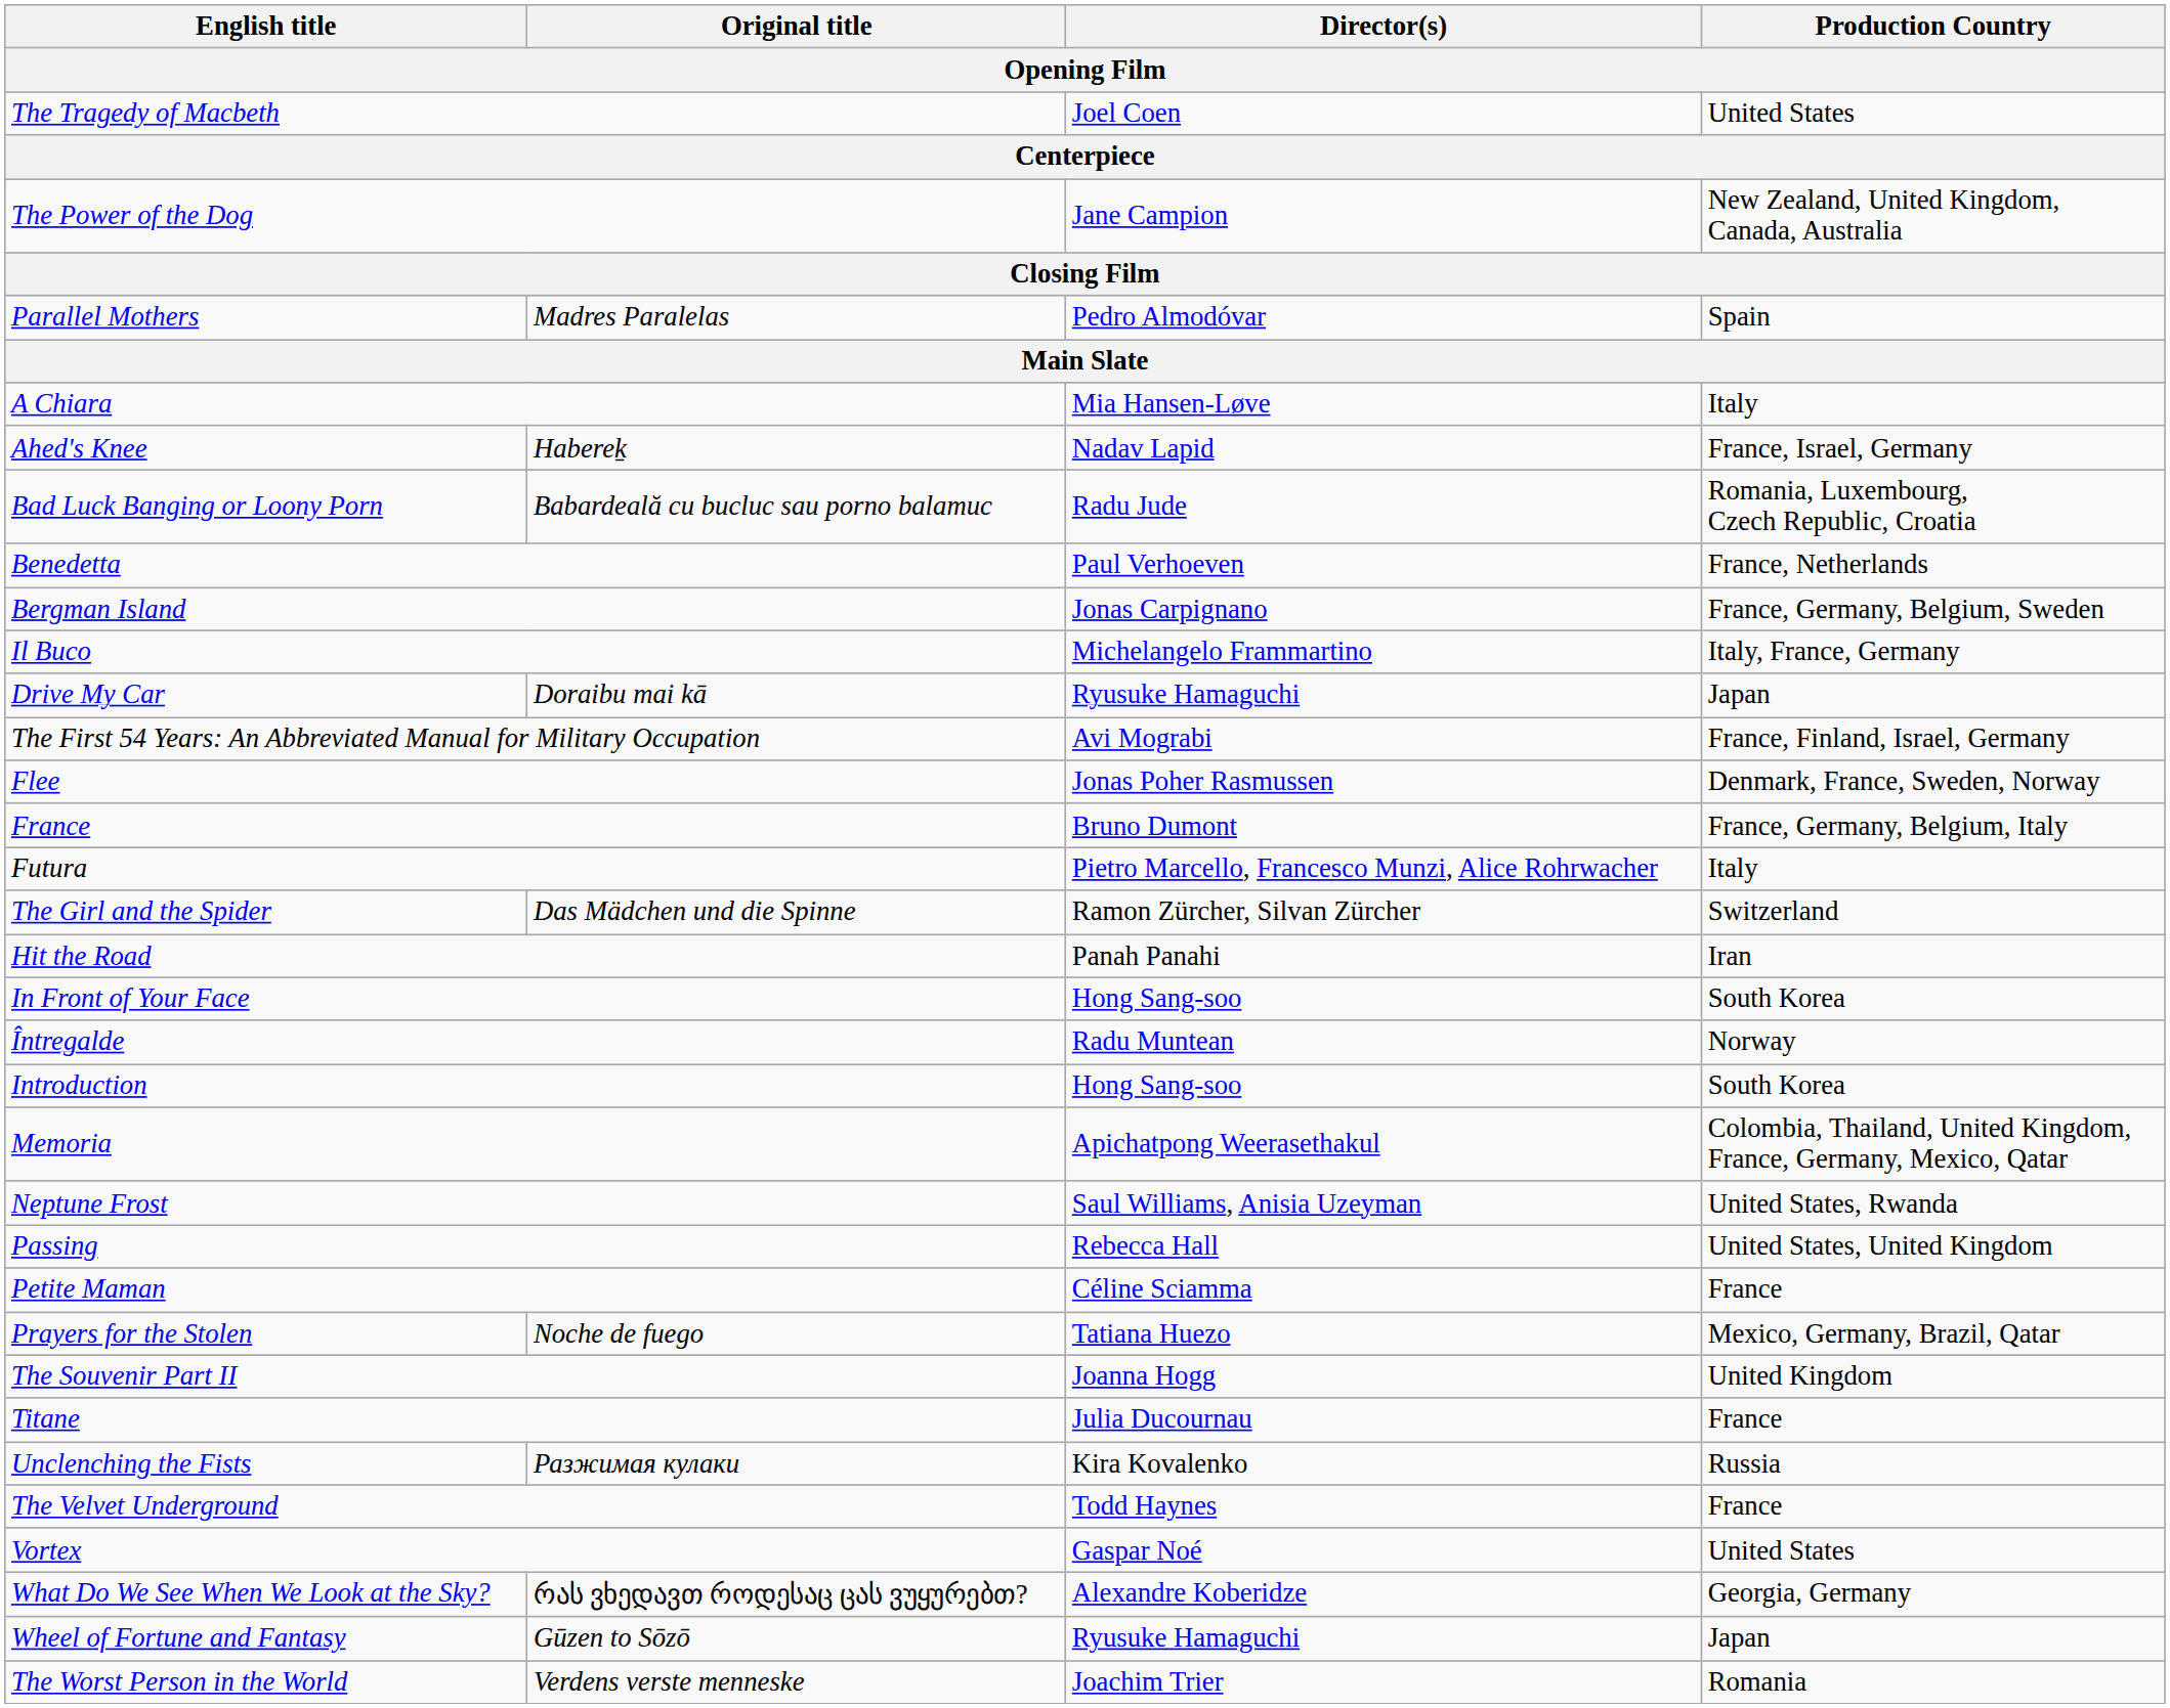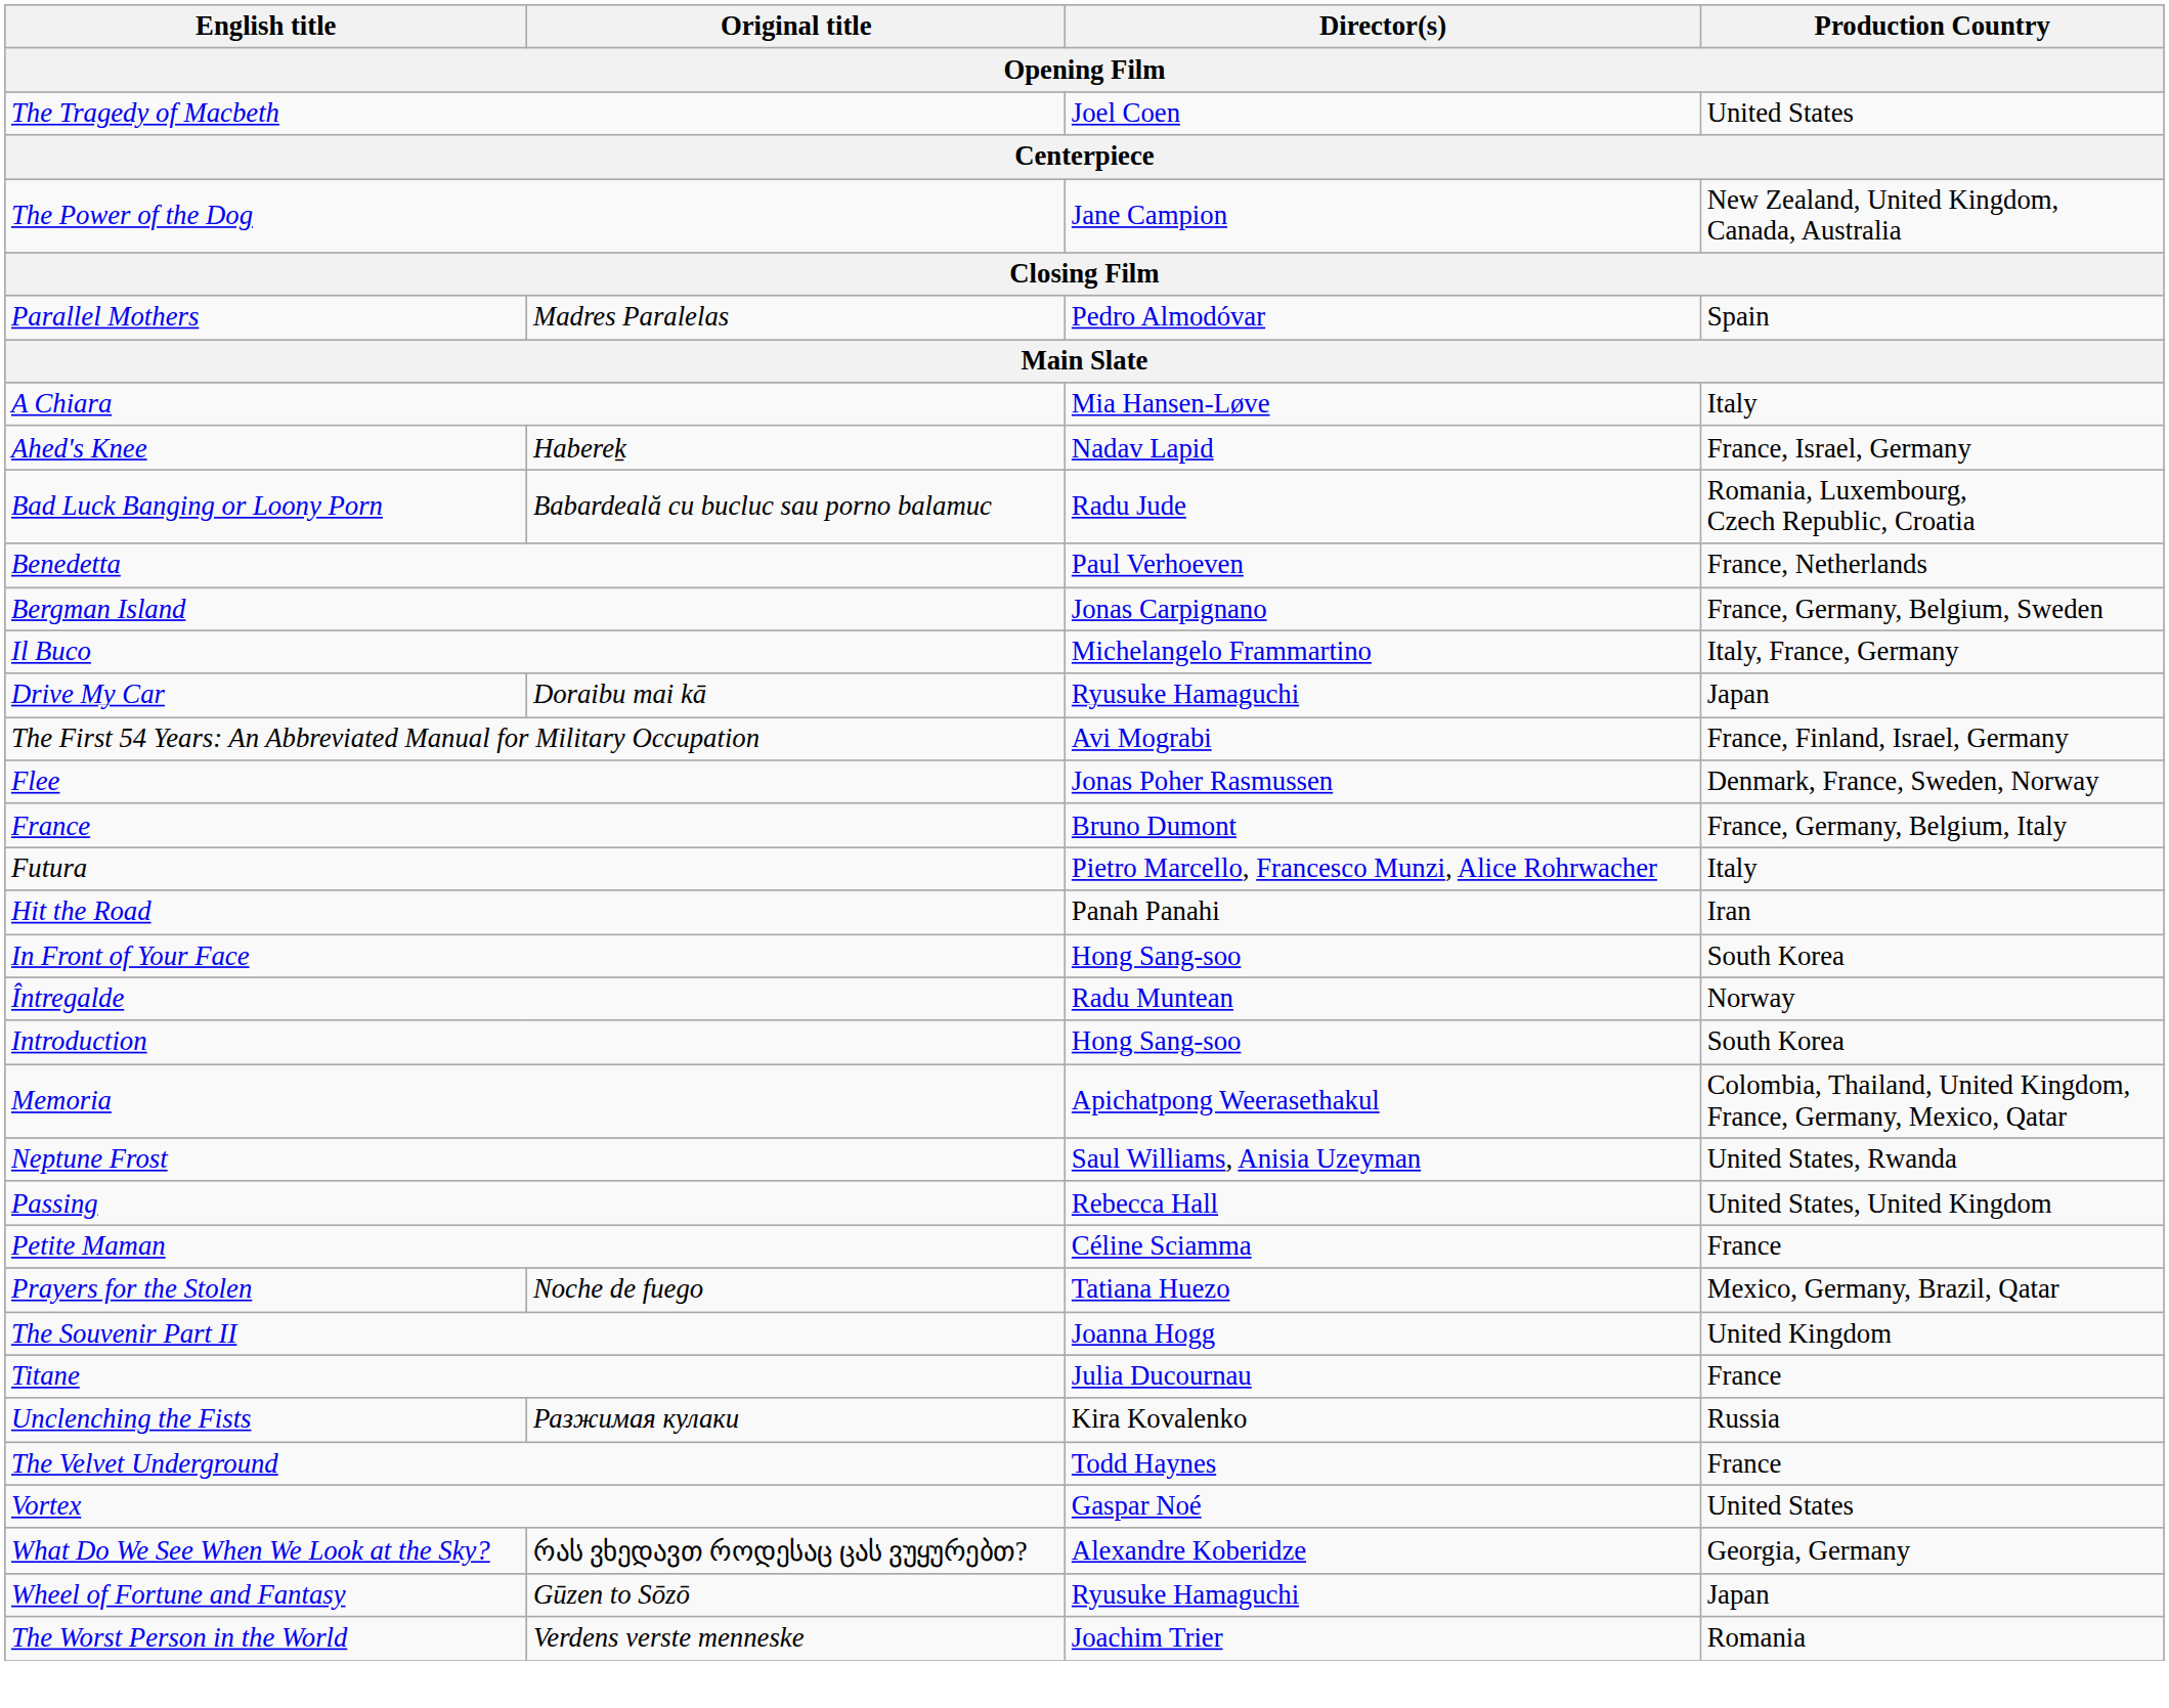- row: The Girl and the Spider | Das Mädchen und die Spinne | Ramon Zürcher, Silvan Zürcher | Switzerland
